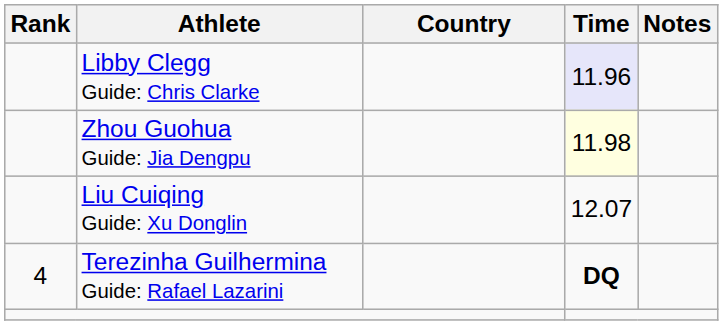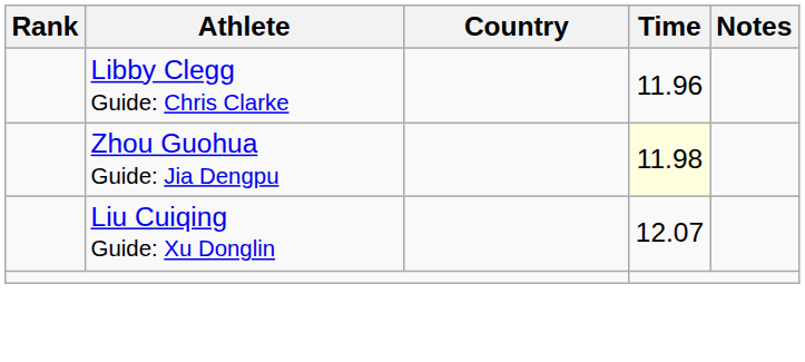Libby Clegg Guide: Chris Clarke | Time: lavender background -> no background
- row: 4 | Terezinha Guilhermina Guide: Rafael Lazarini | DQ
